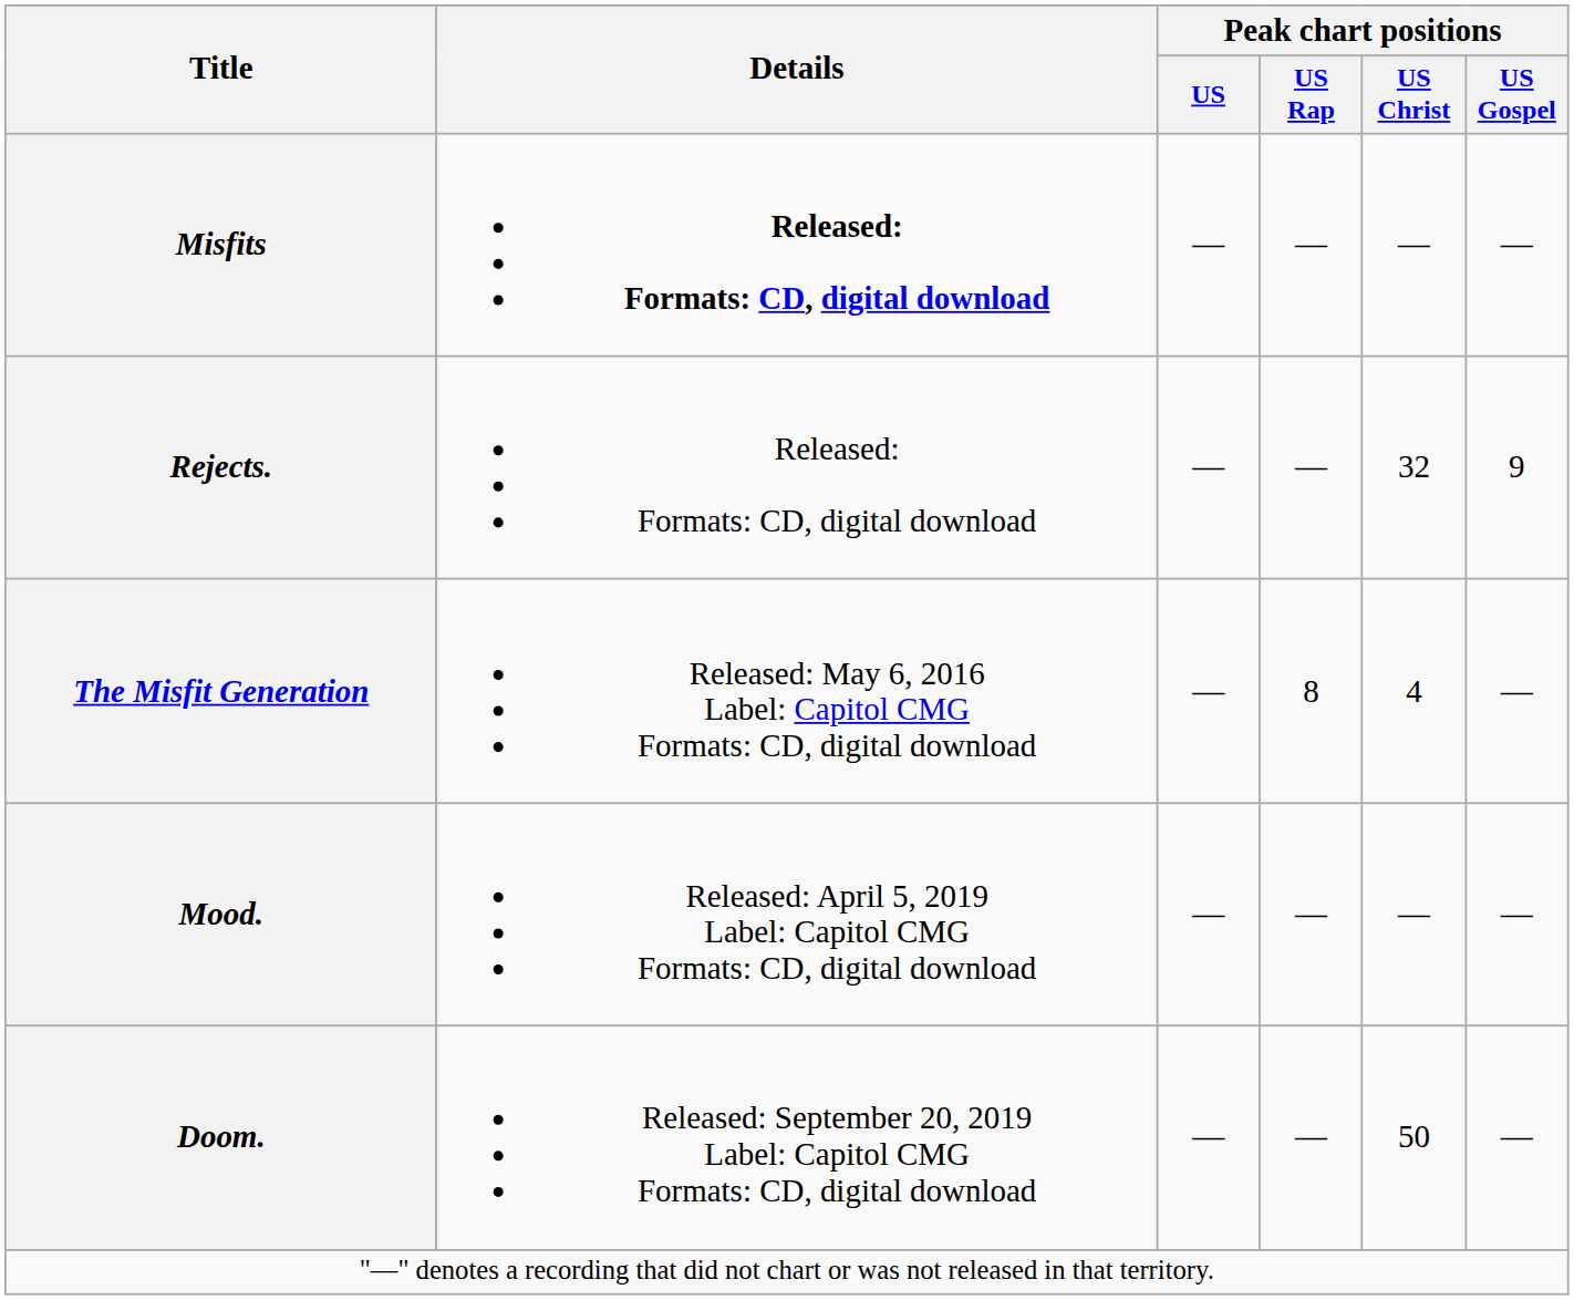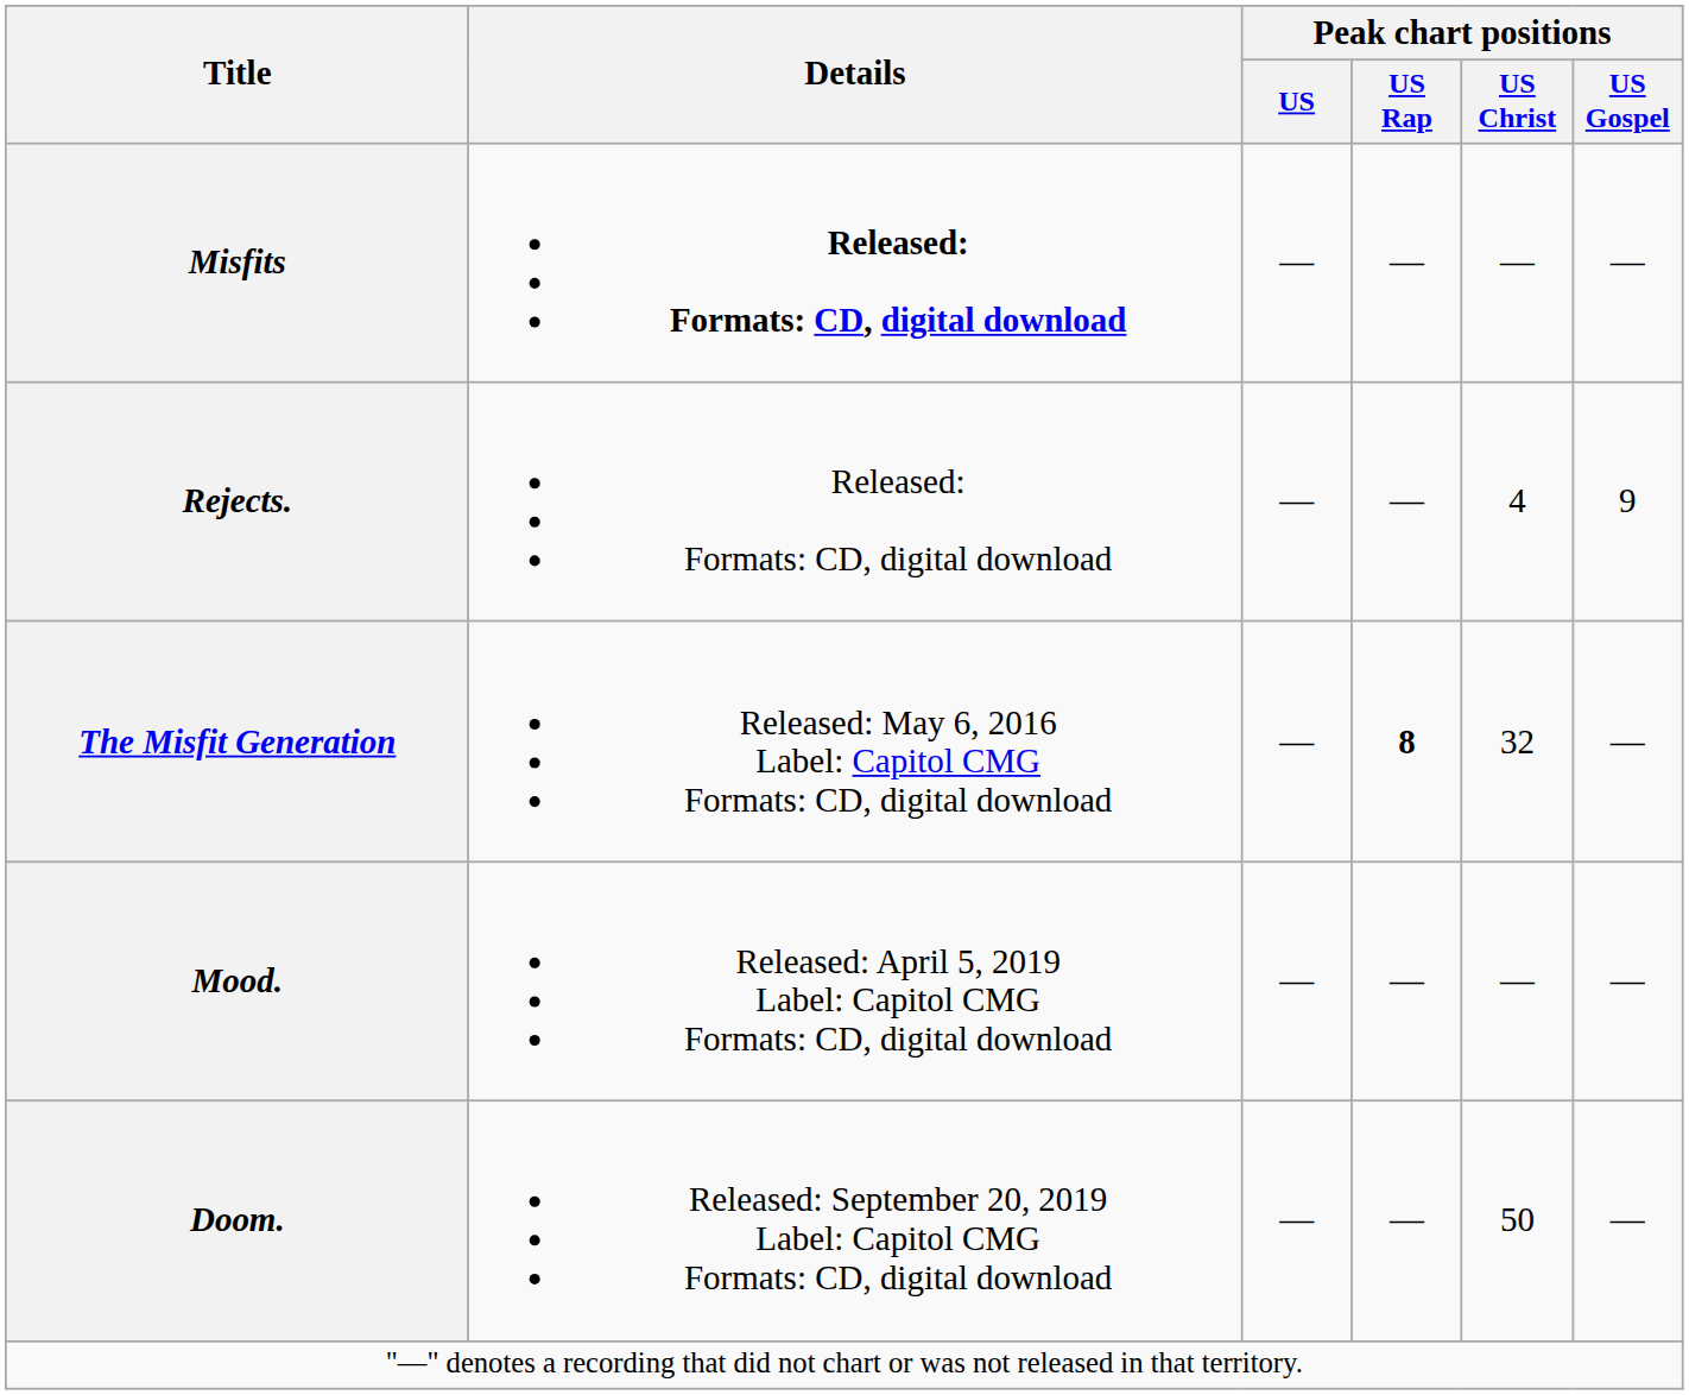Rejects. | Peak chart positions / US Christ: 32 -> 4
The Misfit Generation | Peak chart positions / US Rap: normal -> bold
The Misfit Generation | Peak chart positions / US Christ: 4 -> 32
